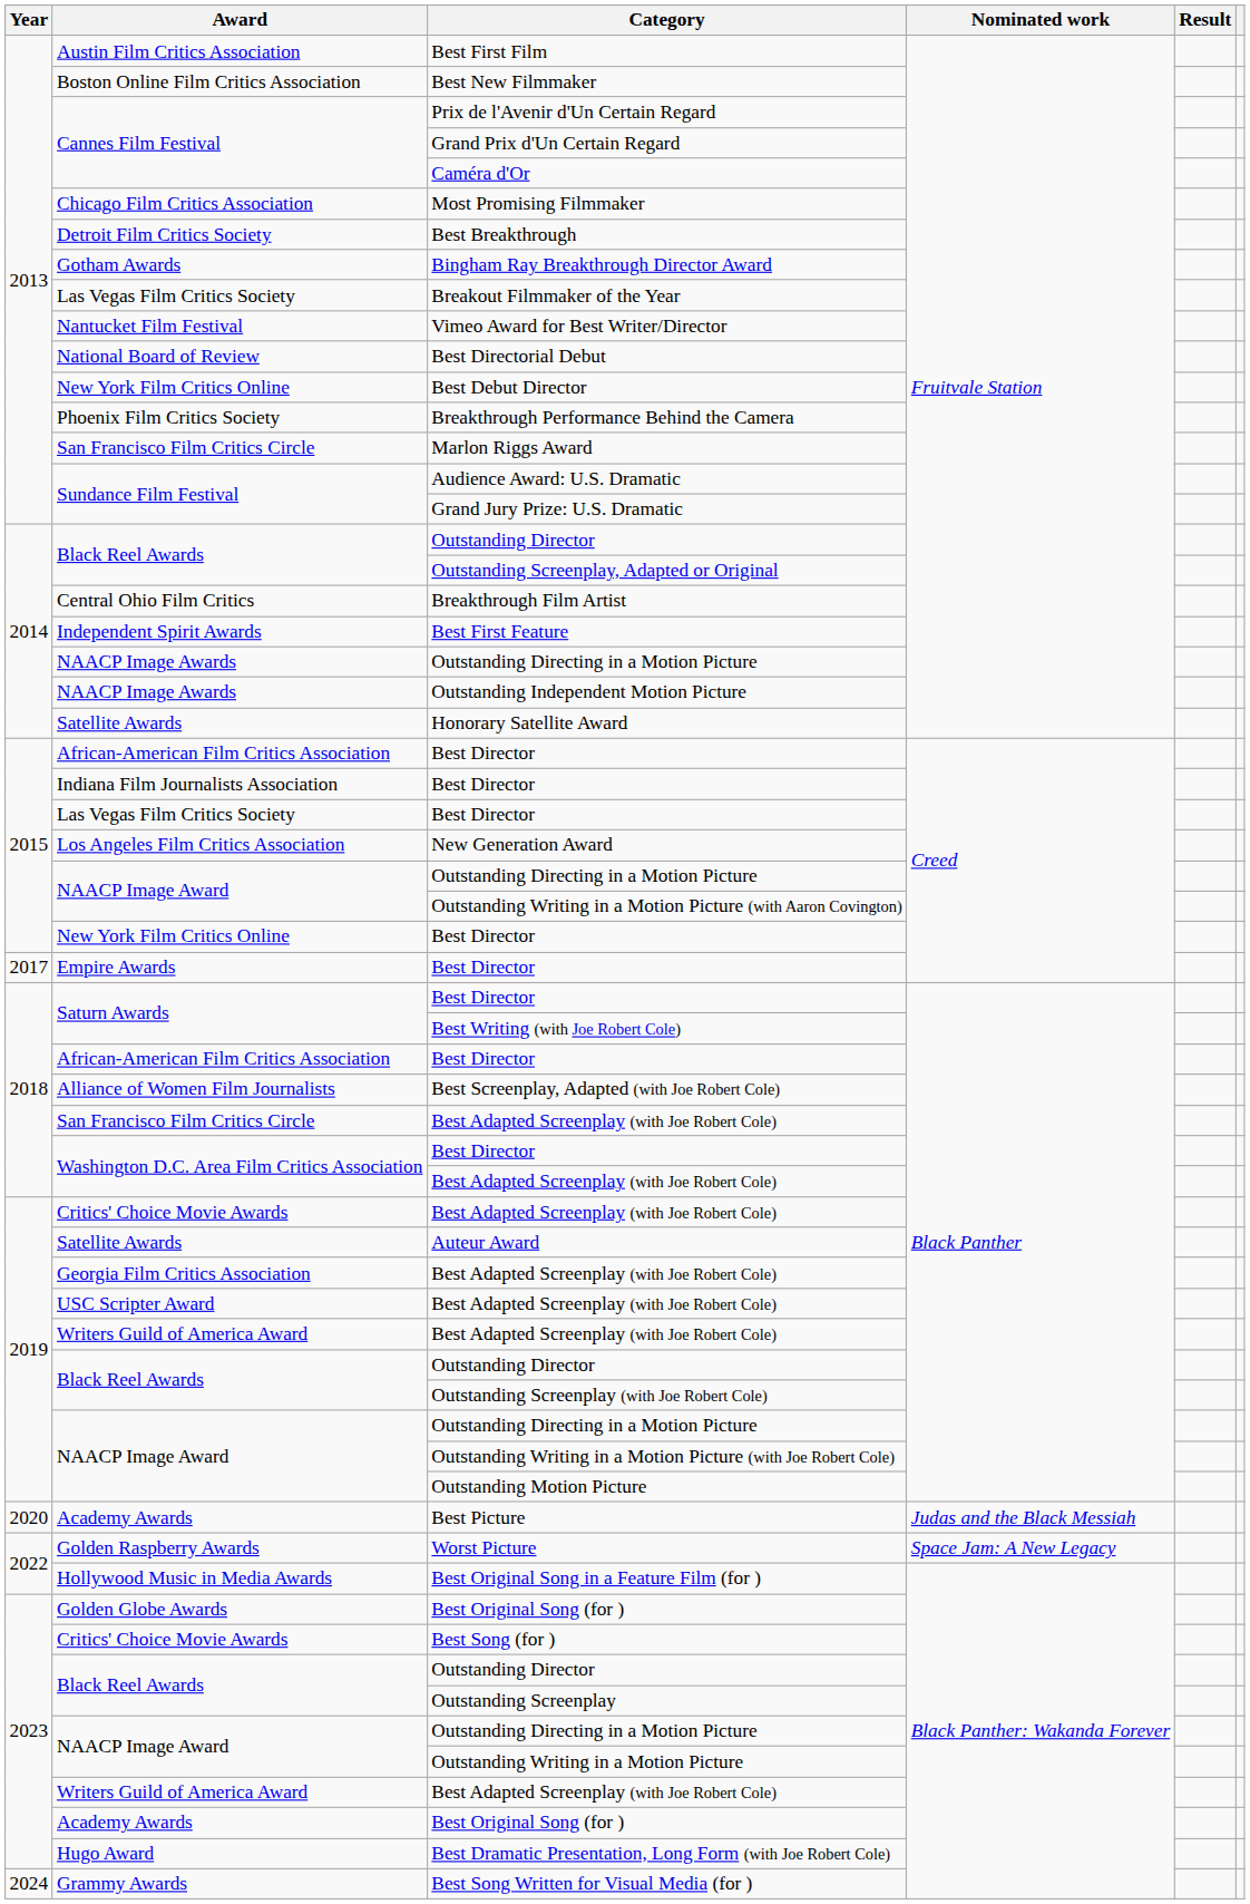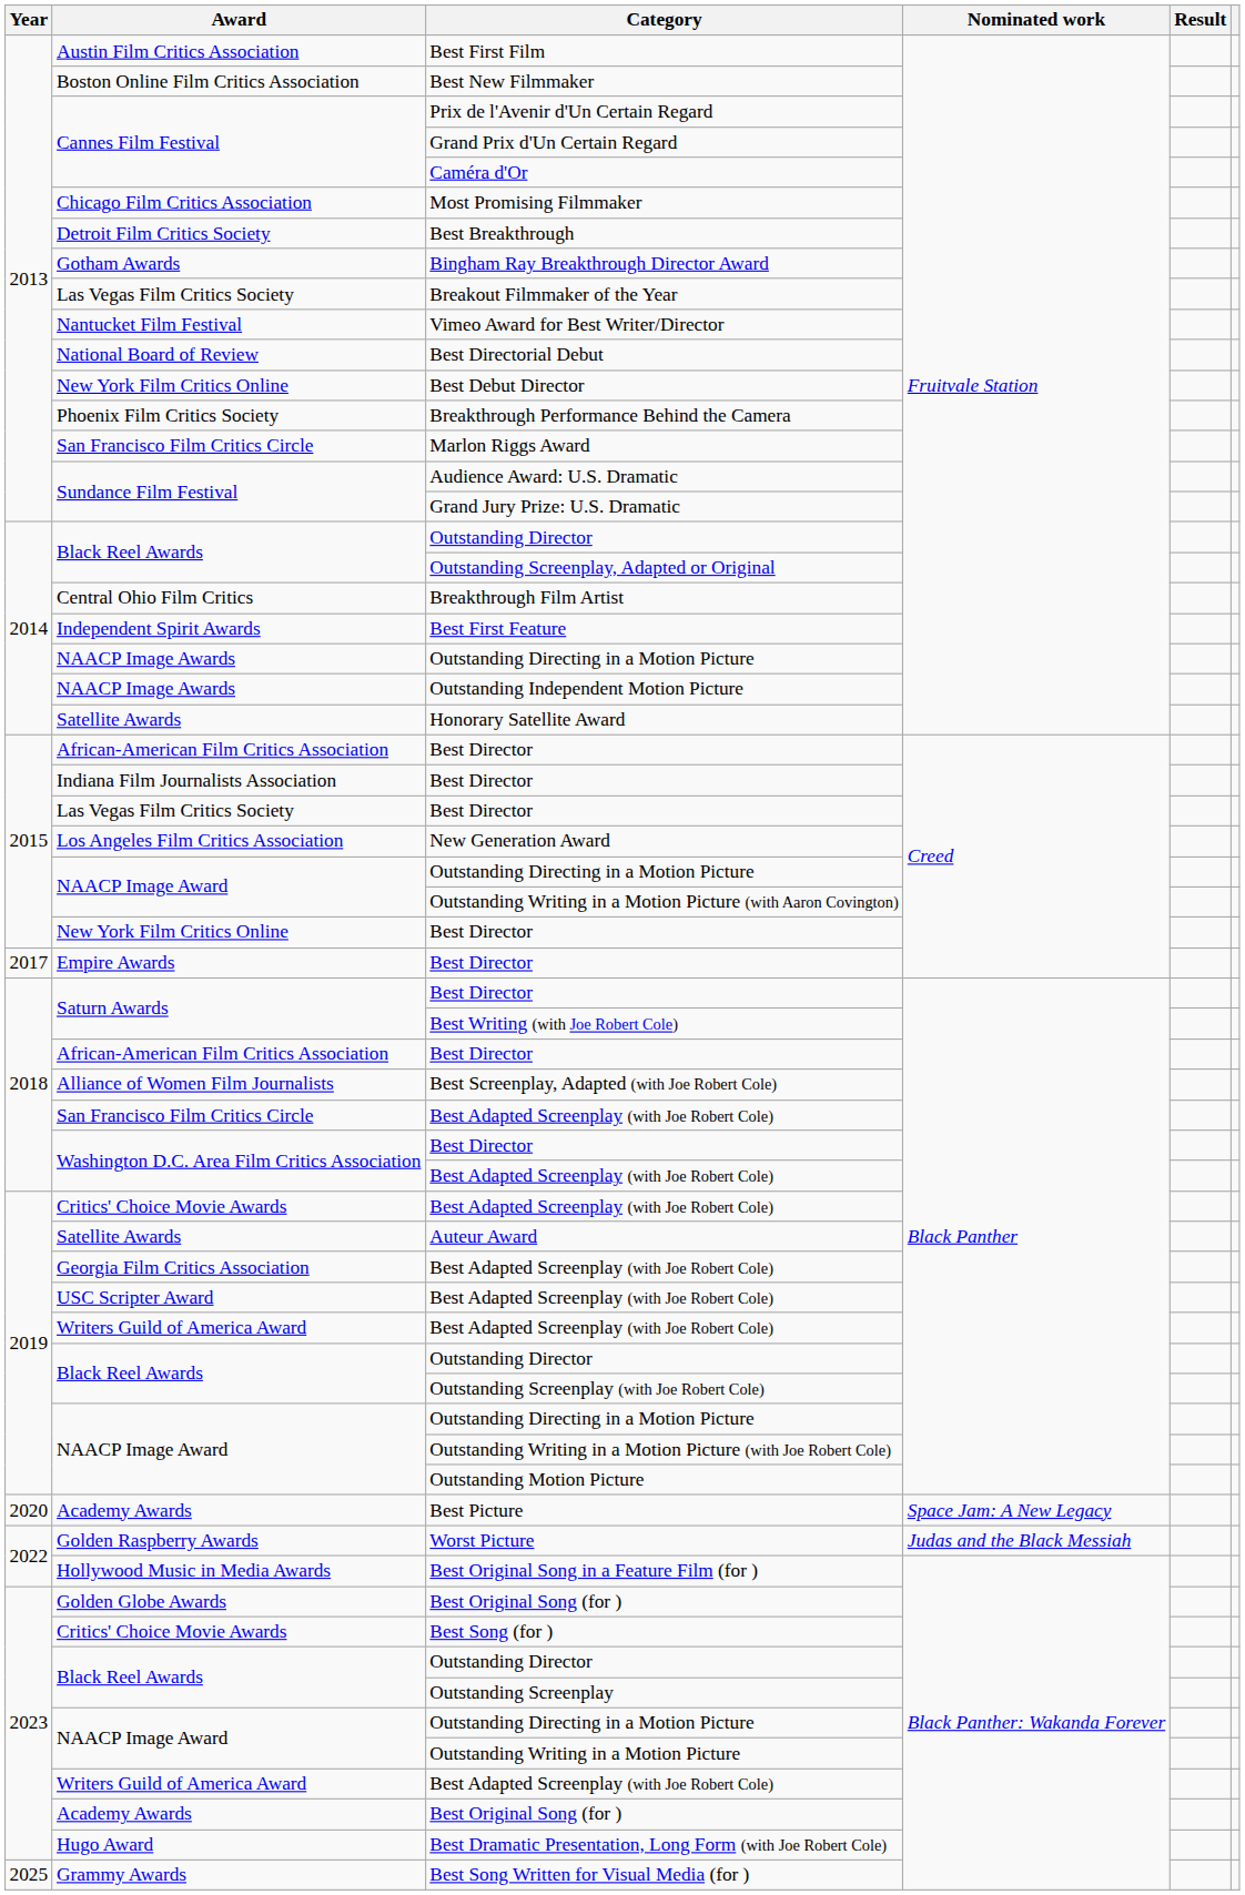Best Picture | Nominated work: Judas and the Black Messiah -> Space Jam: A New Legacy
Worst Picture | Nominated work: Space Jam: A New Legacy -> Judas and the Black Messiah
Best Song Written for Visual Media (for ) | Year: 2024 -> 2025
